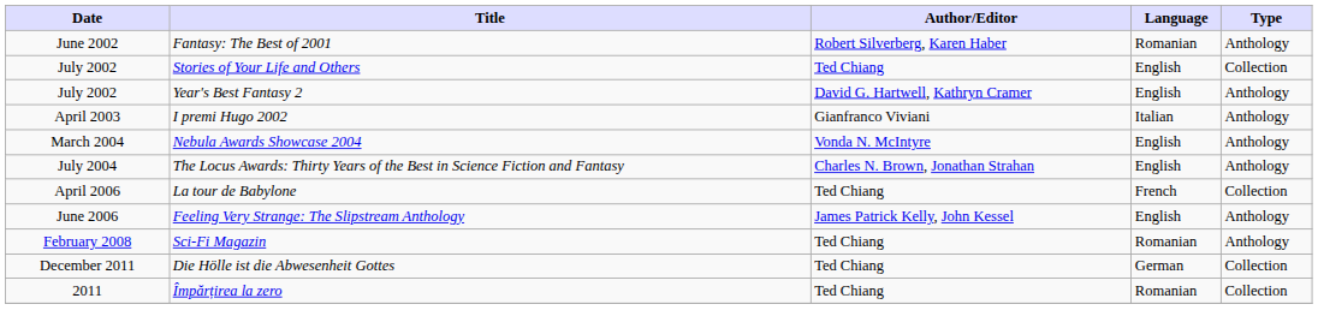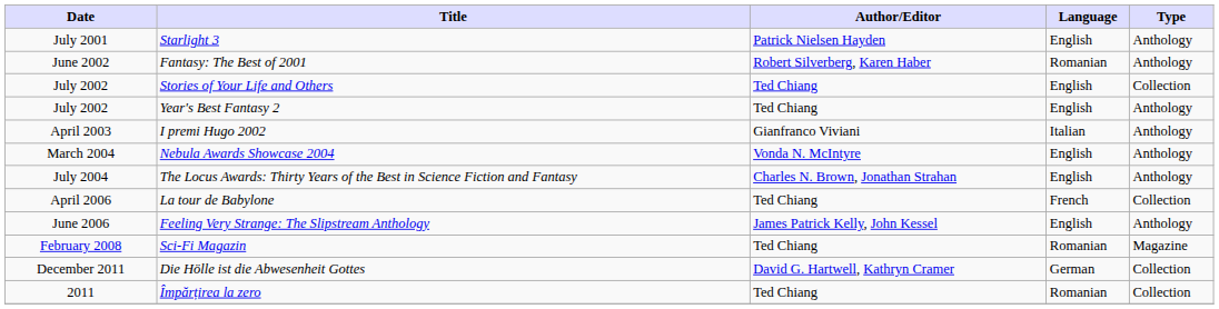+ row: July 2001 | Starlight 3 | Patrick Nielsen Hayden | English | Anthology
Year's Best Fantasy 2 | Author/Editor: David G. Hartwell, Kathryn Cramer -> Ted Chiang
Sci-Fi Magazin | Type: Anthology -> Magazine
Die Hölle ist die Abwesenheit Gottes | Author/Editor: Ted Chiang -> David G. Hartwell, Kathryn Cramer
